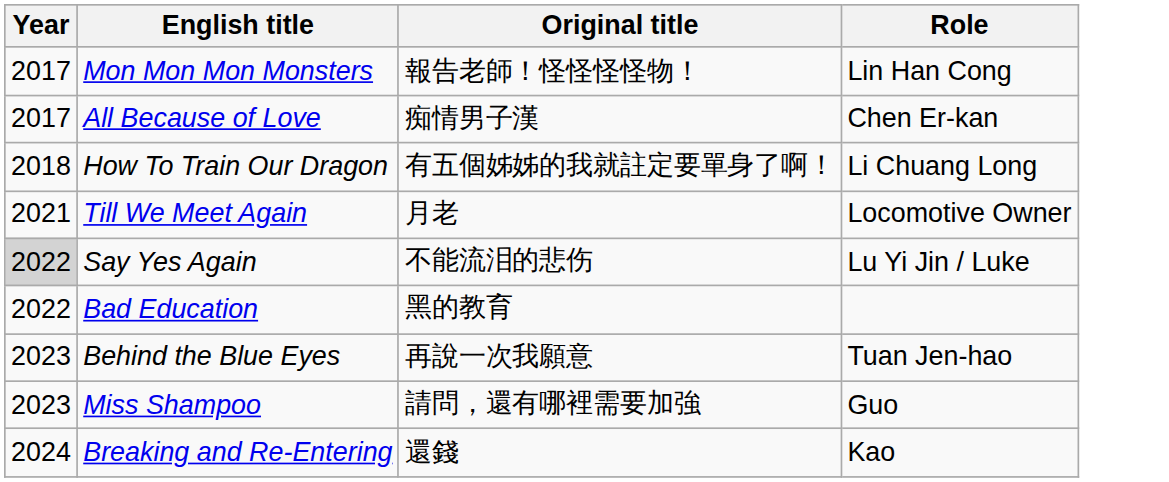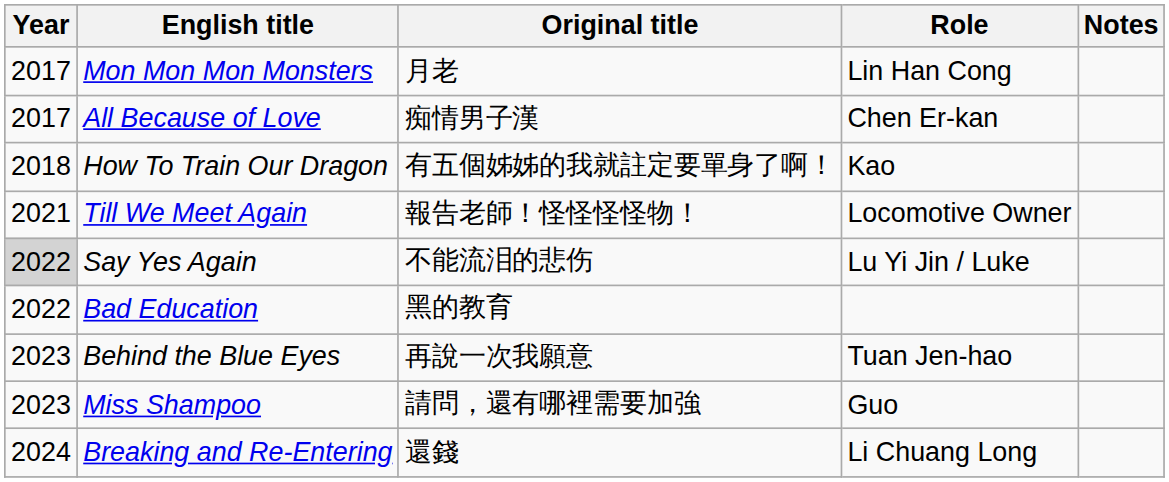+ column: Notes
Mon Mon Mon Monsters | Original title: 報告老師！怪怪怪怪物！ -> 月老
How To Train Our Dragon | Role: Li Chuang Long -> Kao
Till We Meet Again | Original title: 月老 -> 報告老師！怪怪怪怪物！
Breaking and Re-Entering | Role: Kao -> Li Chuang Long
